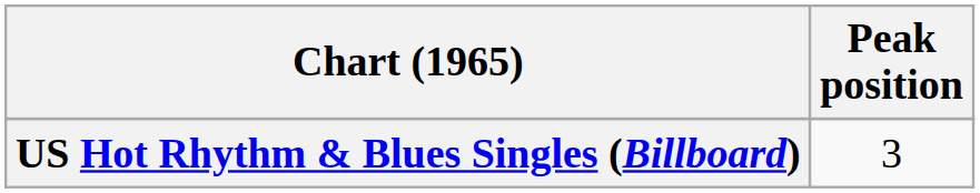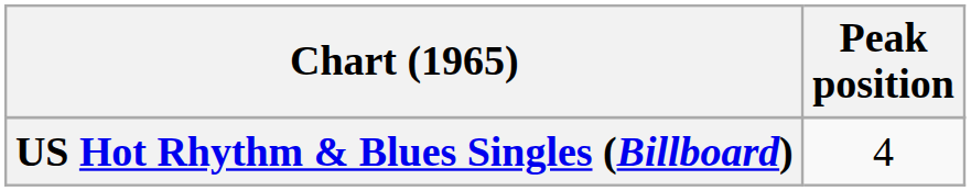US Hot Rhythm & Blues Singles (Billboard) | Peak position: 3 -> 4
